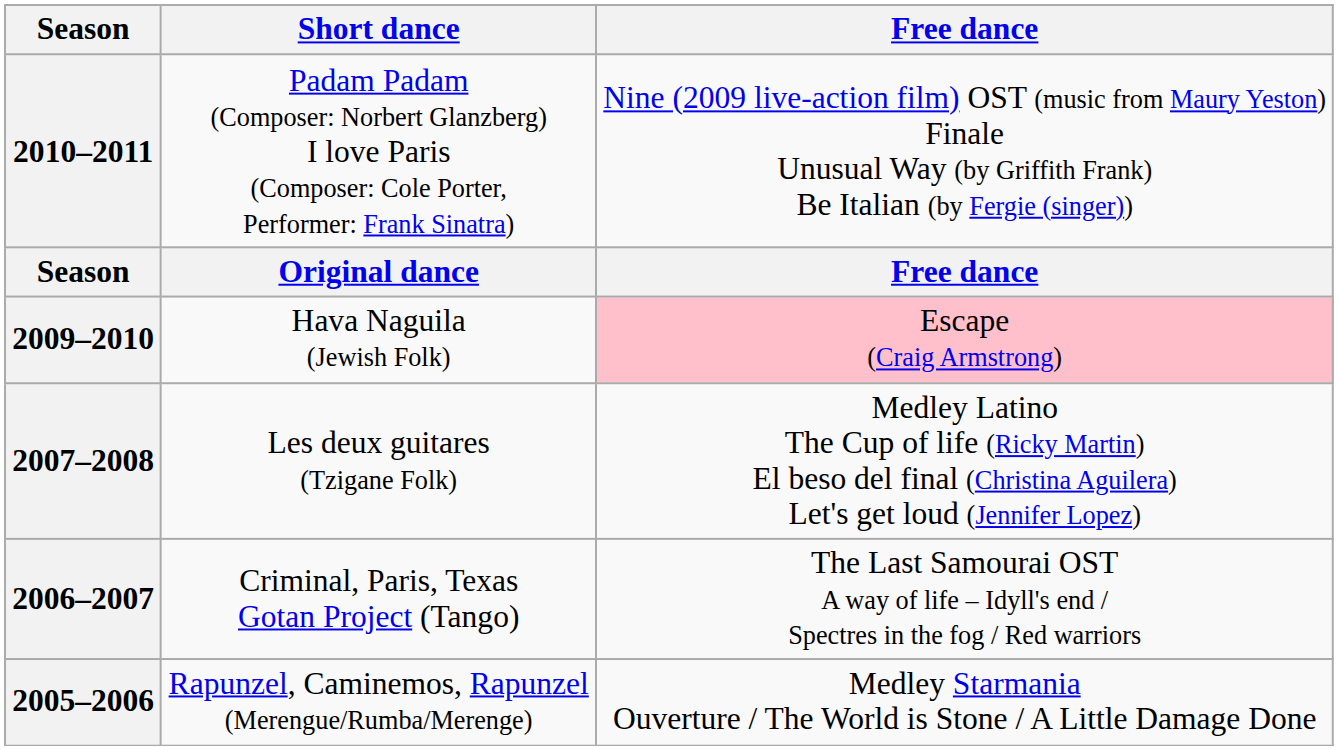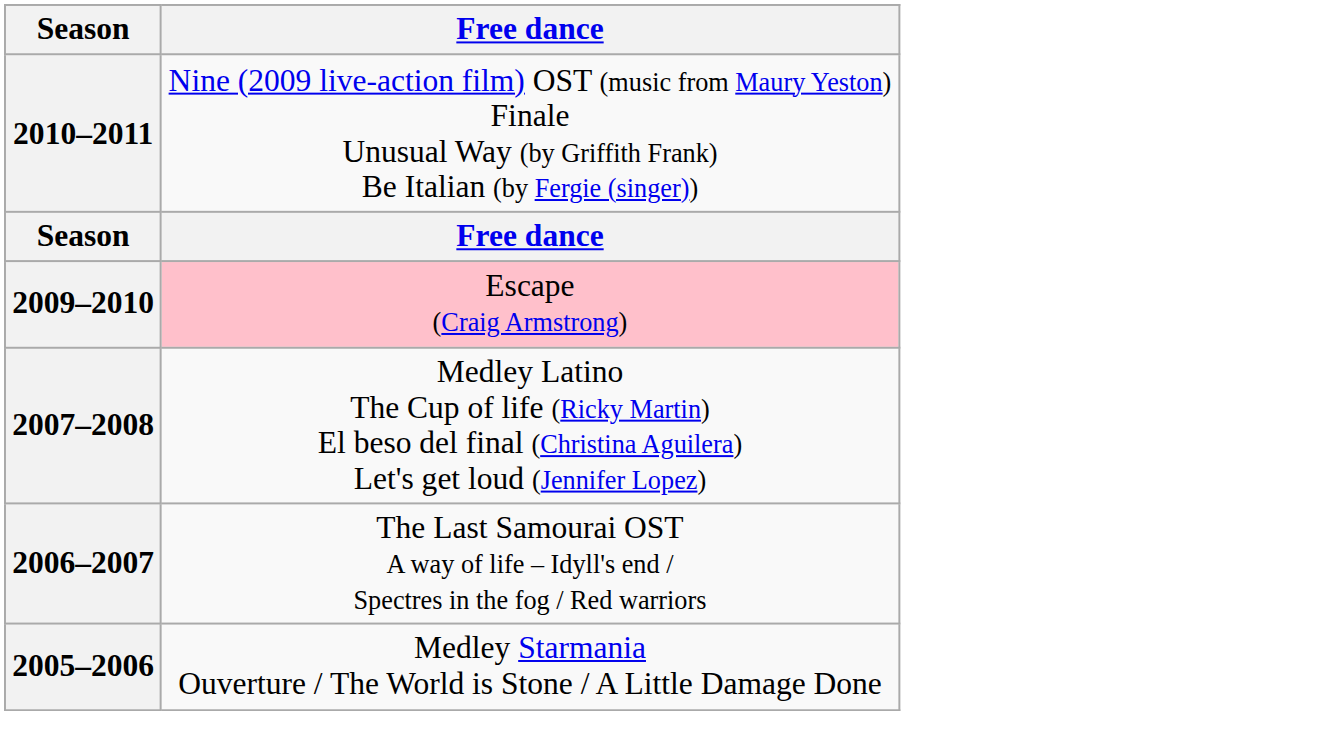- column: Short dance | Padam Padam (Composer: Norbert Glanzberg) I love Paris (Composer: Cole Porter, Performer: Frank Sinatra) | Original dance | Hava Naguila (Jewish Folk) | Les deux guitares (Tzigane Folk) | Criminal, Paris, Texas Gotan Project (Tango) | Rapunzel, Caminemos, Rapunzel (Merengue/Rumba/Merenge)
